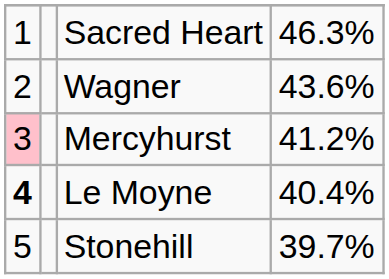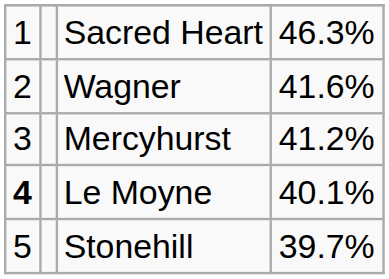Wagner | column 4: 43.6% -> 41.6%
Mercyhurst | column 1: pink background -> no background
Le Moyne | column 4: 40.4% -> 40.1%
